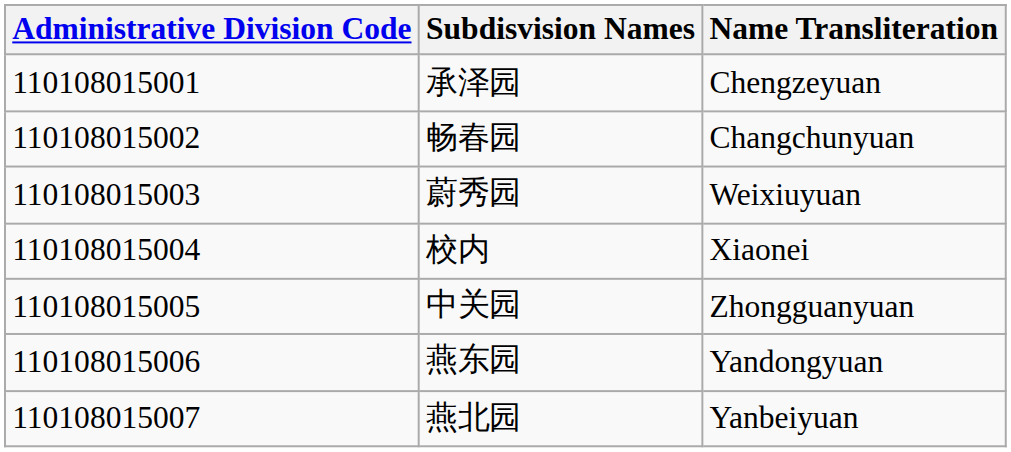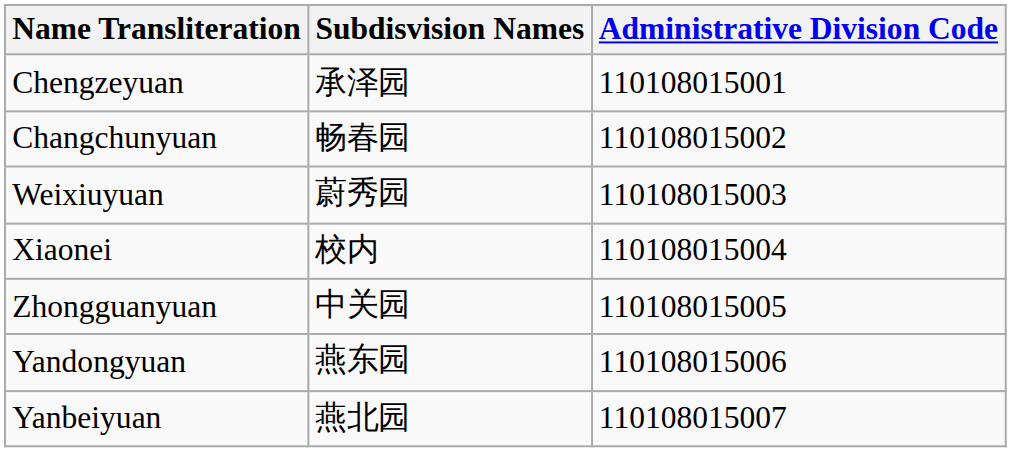columns swapped: Administrative Division Code <-> Name Transliteration
